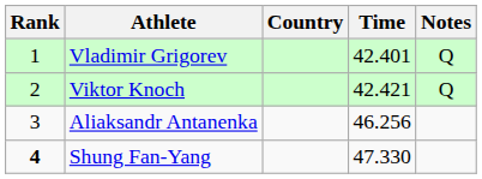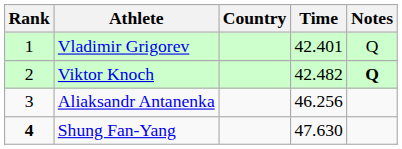Viktor Knoch | Time: 42.421 -> 42.482
Viktor Knoch | Notes: normal -> bold
Shung Fan-Yang | Time: 47.330 -> 47.630
